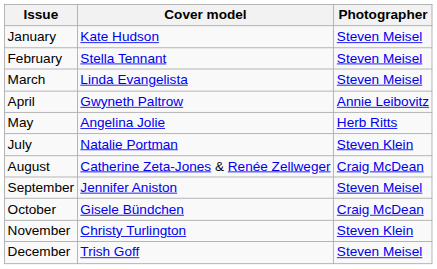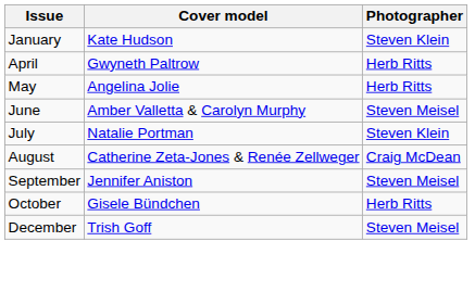January | Photographer: Steven Meisel -> Steven Klein
- row: February | Stella Tennant | Steven Meisel
- row: March | Linda Evangelista | Steven Meisel
April | Photographer: Annie Leibovitz -> Herb Ritts
+ row: June | Amber Valletta & Carolyn Murphy | Steven Meisel
October | Photographer: Craig McDean -> Herb Ritts
- row: November | Christy Turlington | Steven Klein
